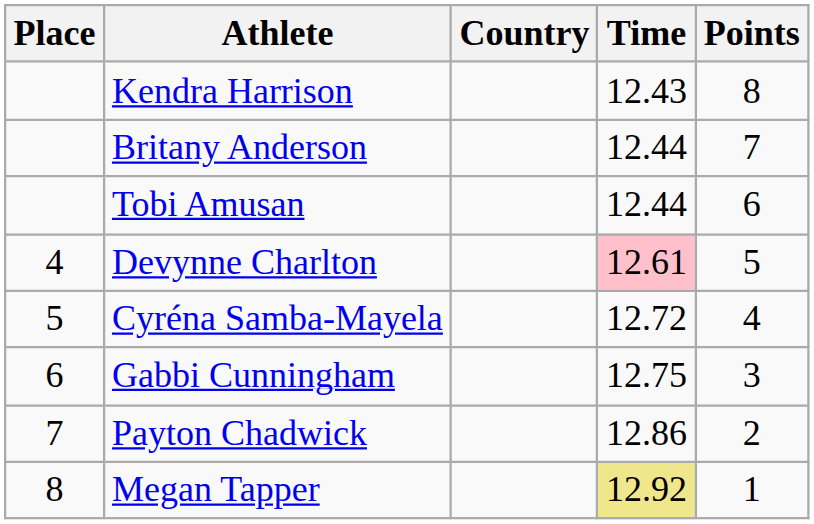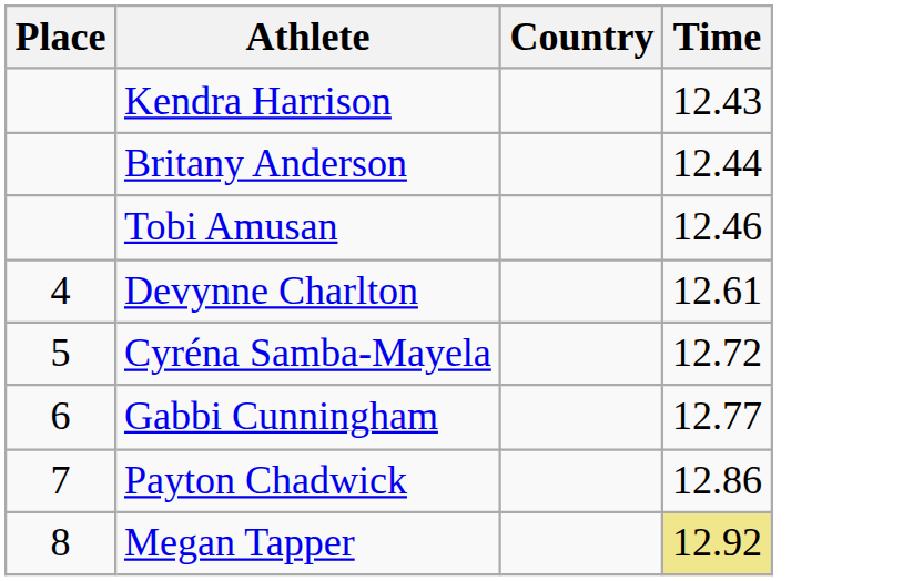- column: Points | 8 | 7 | 6 | 5 | 4 | 3 | 2 | 1
Tobi Amusan | Time: 12.44 -> 12.46
Devynne Charlton | Time: pink background -> no background
Gabbi Cunningham | Time: 12.75 -> 12.77
